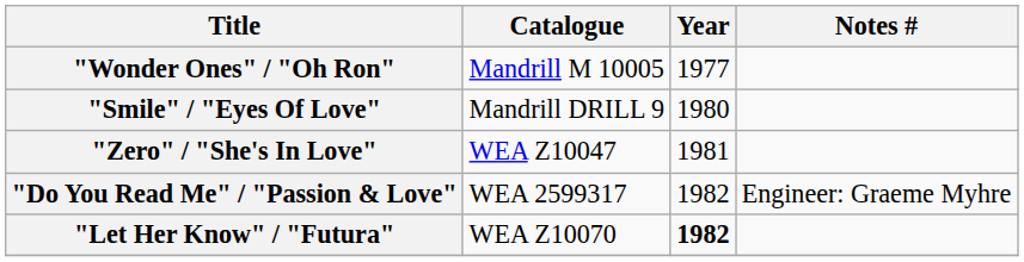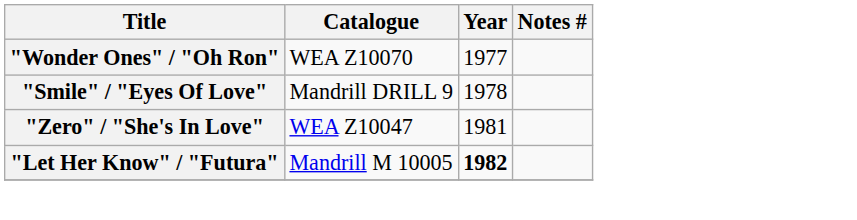"Wonder Ones" / "Oh Ron" | Catalogue: Mandrill M 10005 -> WEA Z10070
"Smile" / "Eyes Of Love" | Year: 1980 -> 1978
- row: "Do You Read Me" / "Passion & Love" | WEA 2599317 | 1982 | Engineer: Graeme Myhre
"Let Her Know" / "Futura" | Catalogue: WEA Z10070 -> Mandrill M 10005
